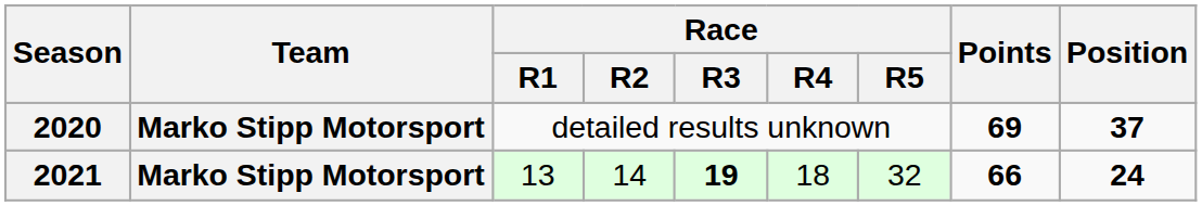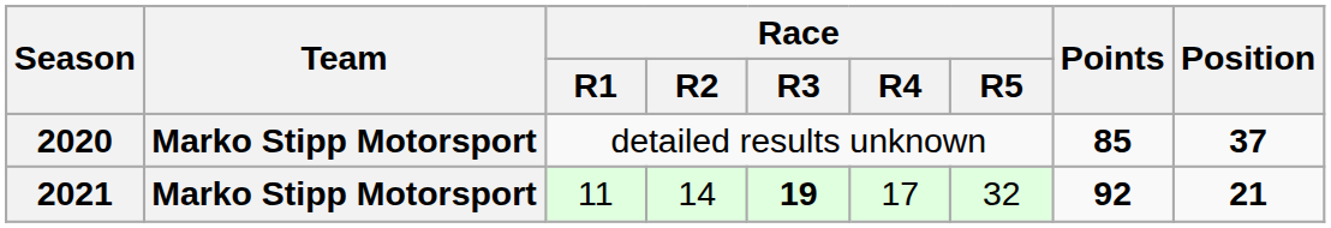2020 | Points: 69 -> 85
2021 | Race / R1: 13 -> 11
2021 | Race / R4: 18 -> 17
2021 | Points: 66 -> 92
2021 | Position: 24 -> 21
